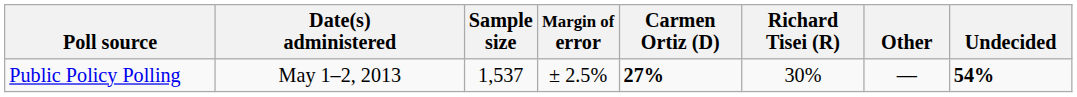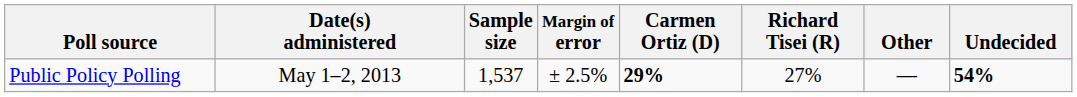Public Policy Polling | Carmen Ortiz (D): 27% -> 29%
Public Policy Polling | Richard Tisei (R): 30% -> 27%
